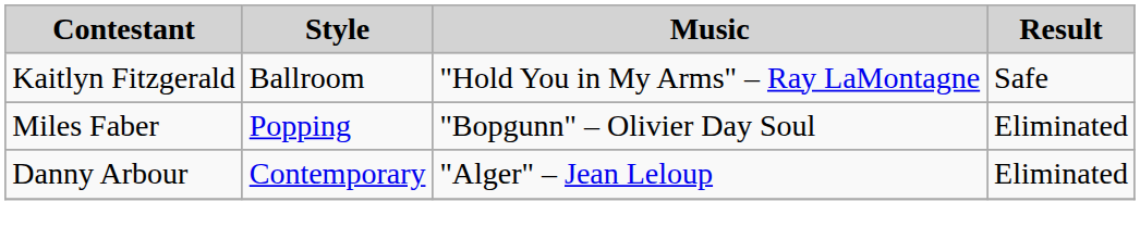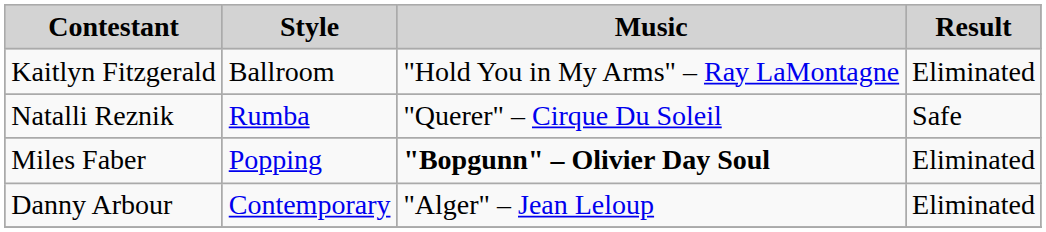Kaitlyn Fitzgerald | Result: Safe -> Eliminated
+ row: Natalli Reznik | Rumba | "Querer" – Cirque Du Soleil | Safe
Miles Faber | Music: normal -> bold
